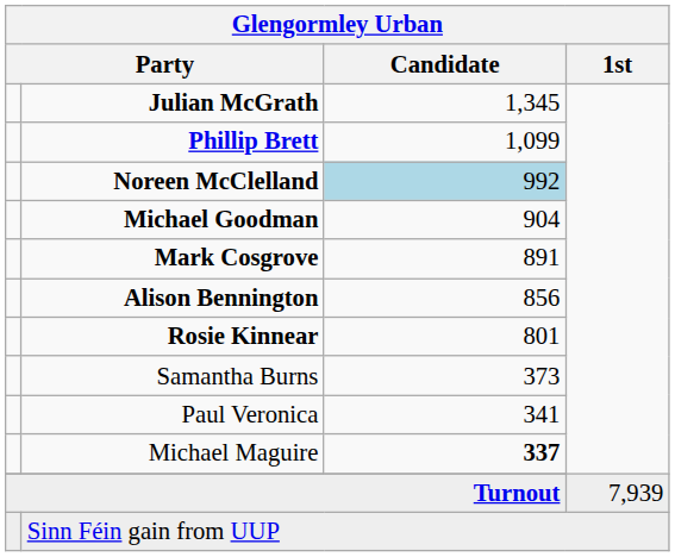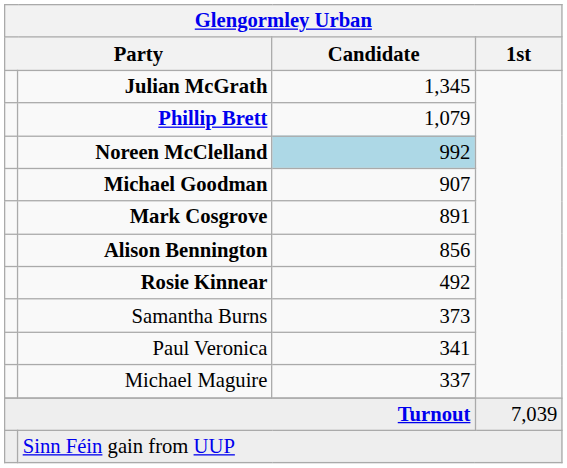Phillip Brett | Glengormley Urban / Candidate: 1,099 -> 1,079
Michael Goodman | Glengormley Urban / Candidate: 904 -> 907
Rosie Kinnear | Glengormley Urban / Candidate: 801 -> 492
Michael Maguire | Glengormley Urban / Candidate: bold -> normal
Turnout | Glengormley Urban / 1st: 7,939 -> 7,039
